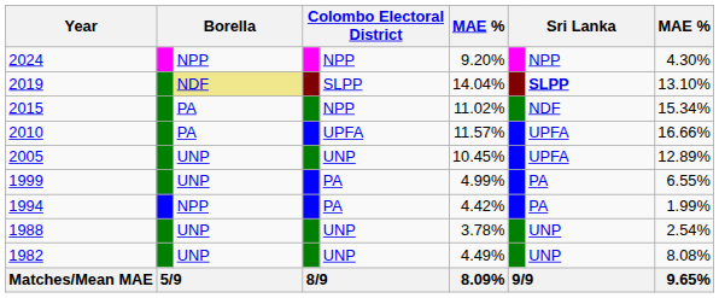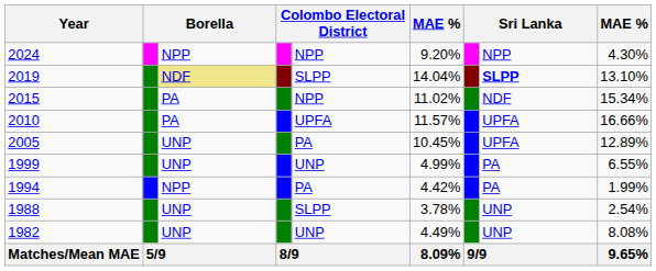2005 | column 5: UNP -> PA
1999 | column 5: PA -> UNP
1988 | column 5: UNP -> SLPP
